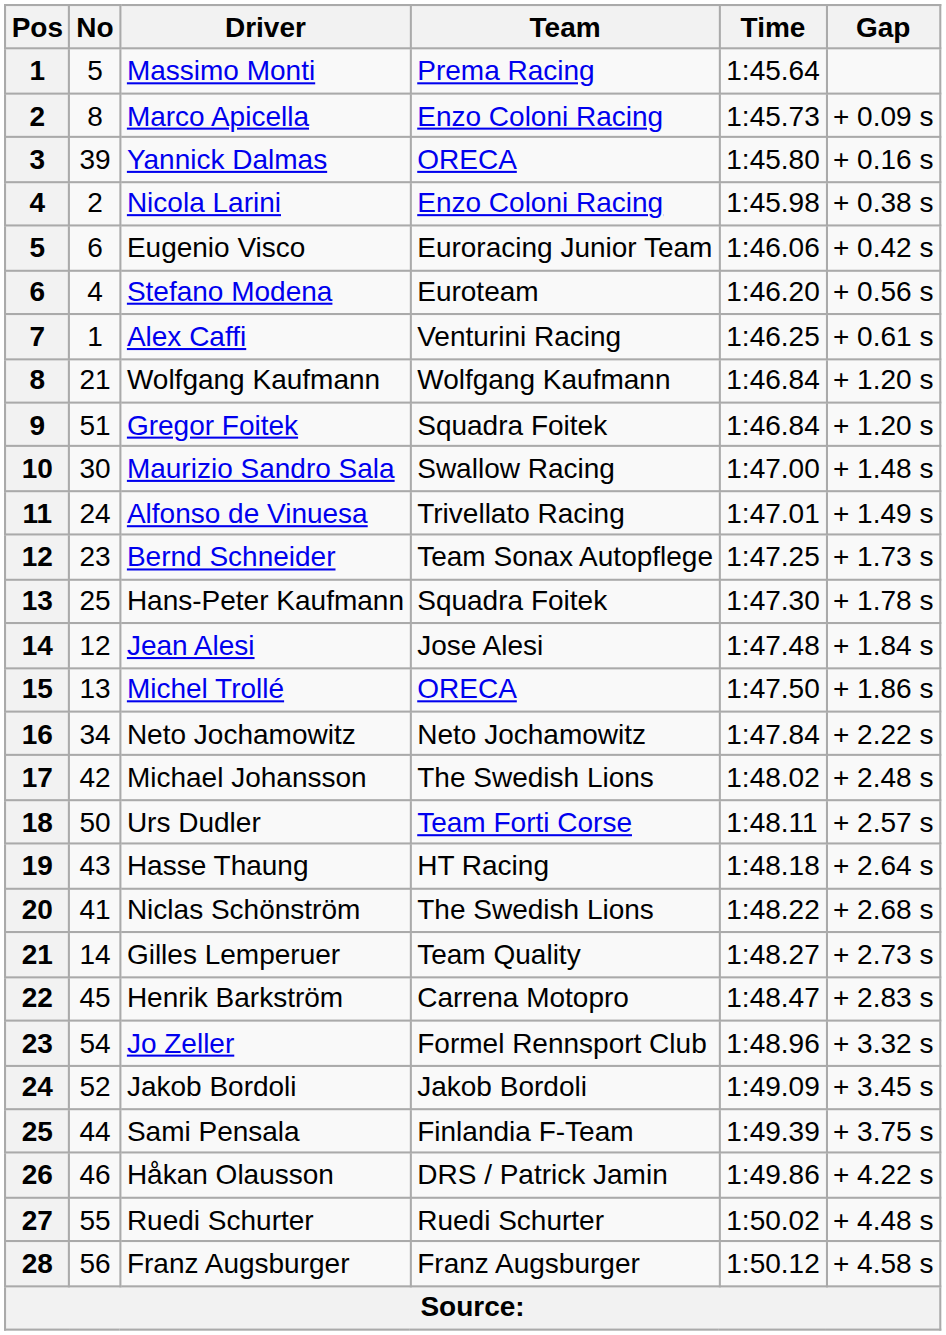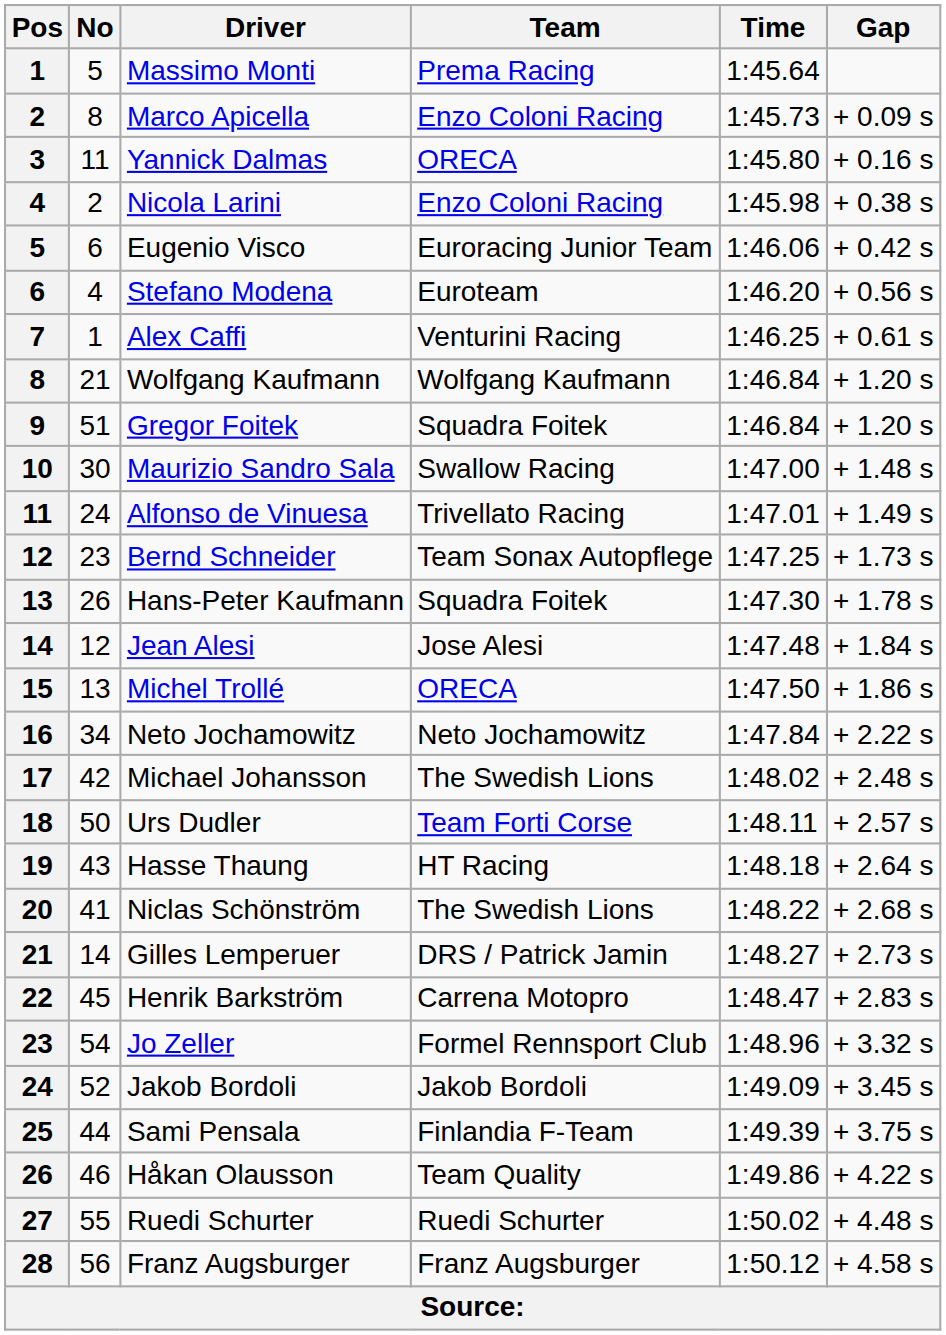Yannick Dalmas | No: 39 -> 11
Hans-Peter Kaufmann | No: 25 -> 26
Gilles Lemperuer | Team: Team Quality -> DRS / Patrick Jamin
Håkan Olausson | Team: DRS / Patrick Jamin -> Team Quality
